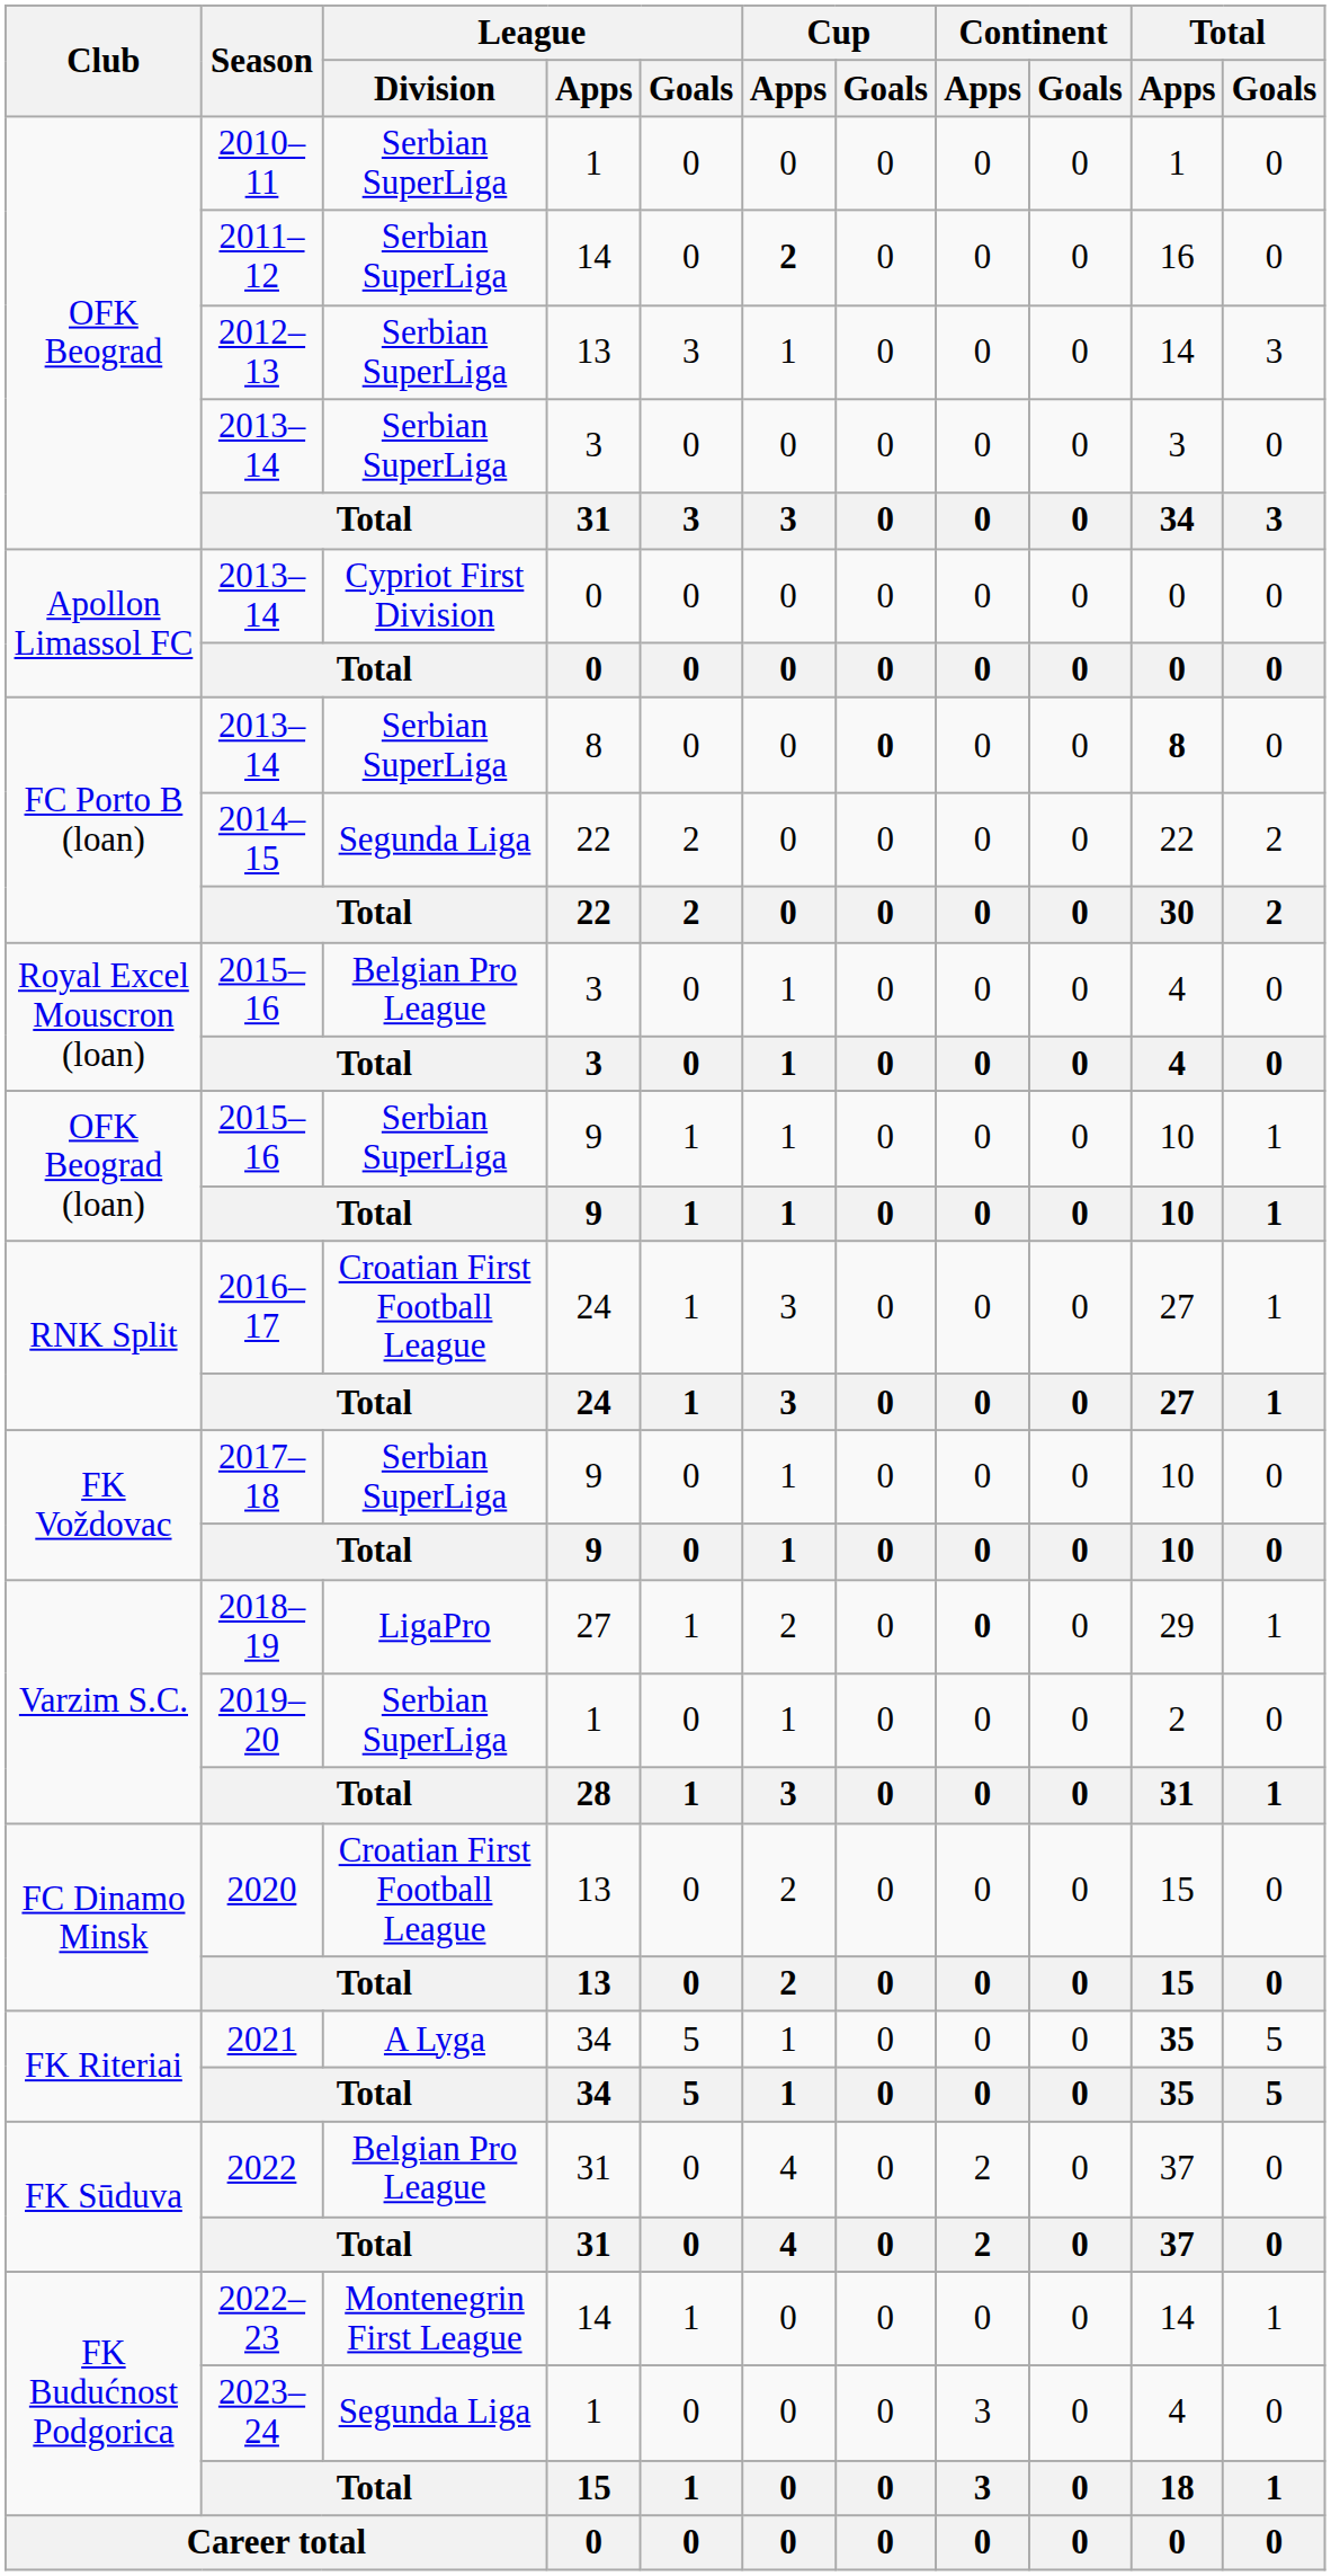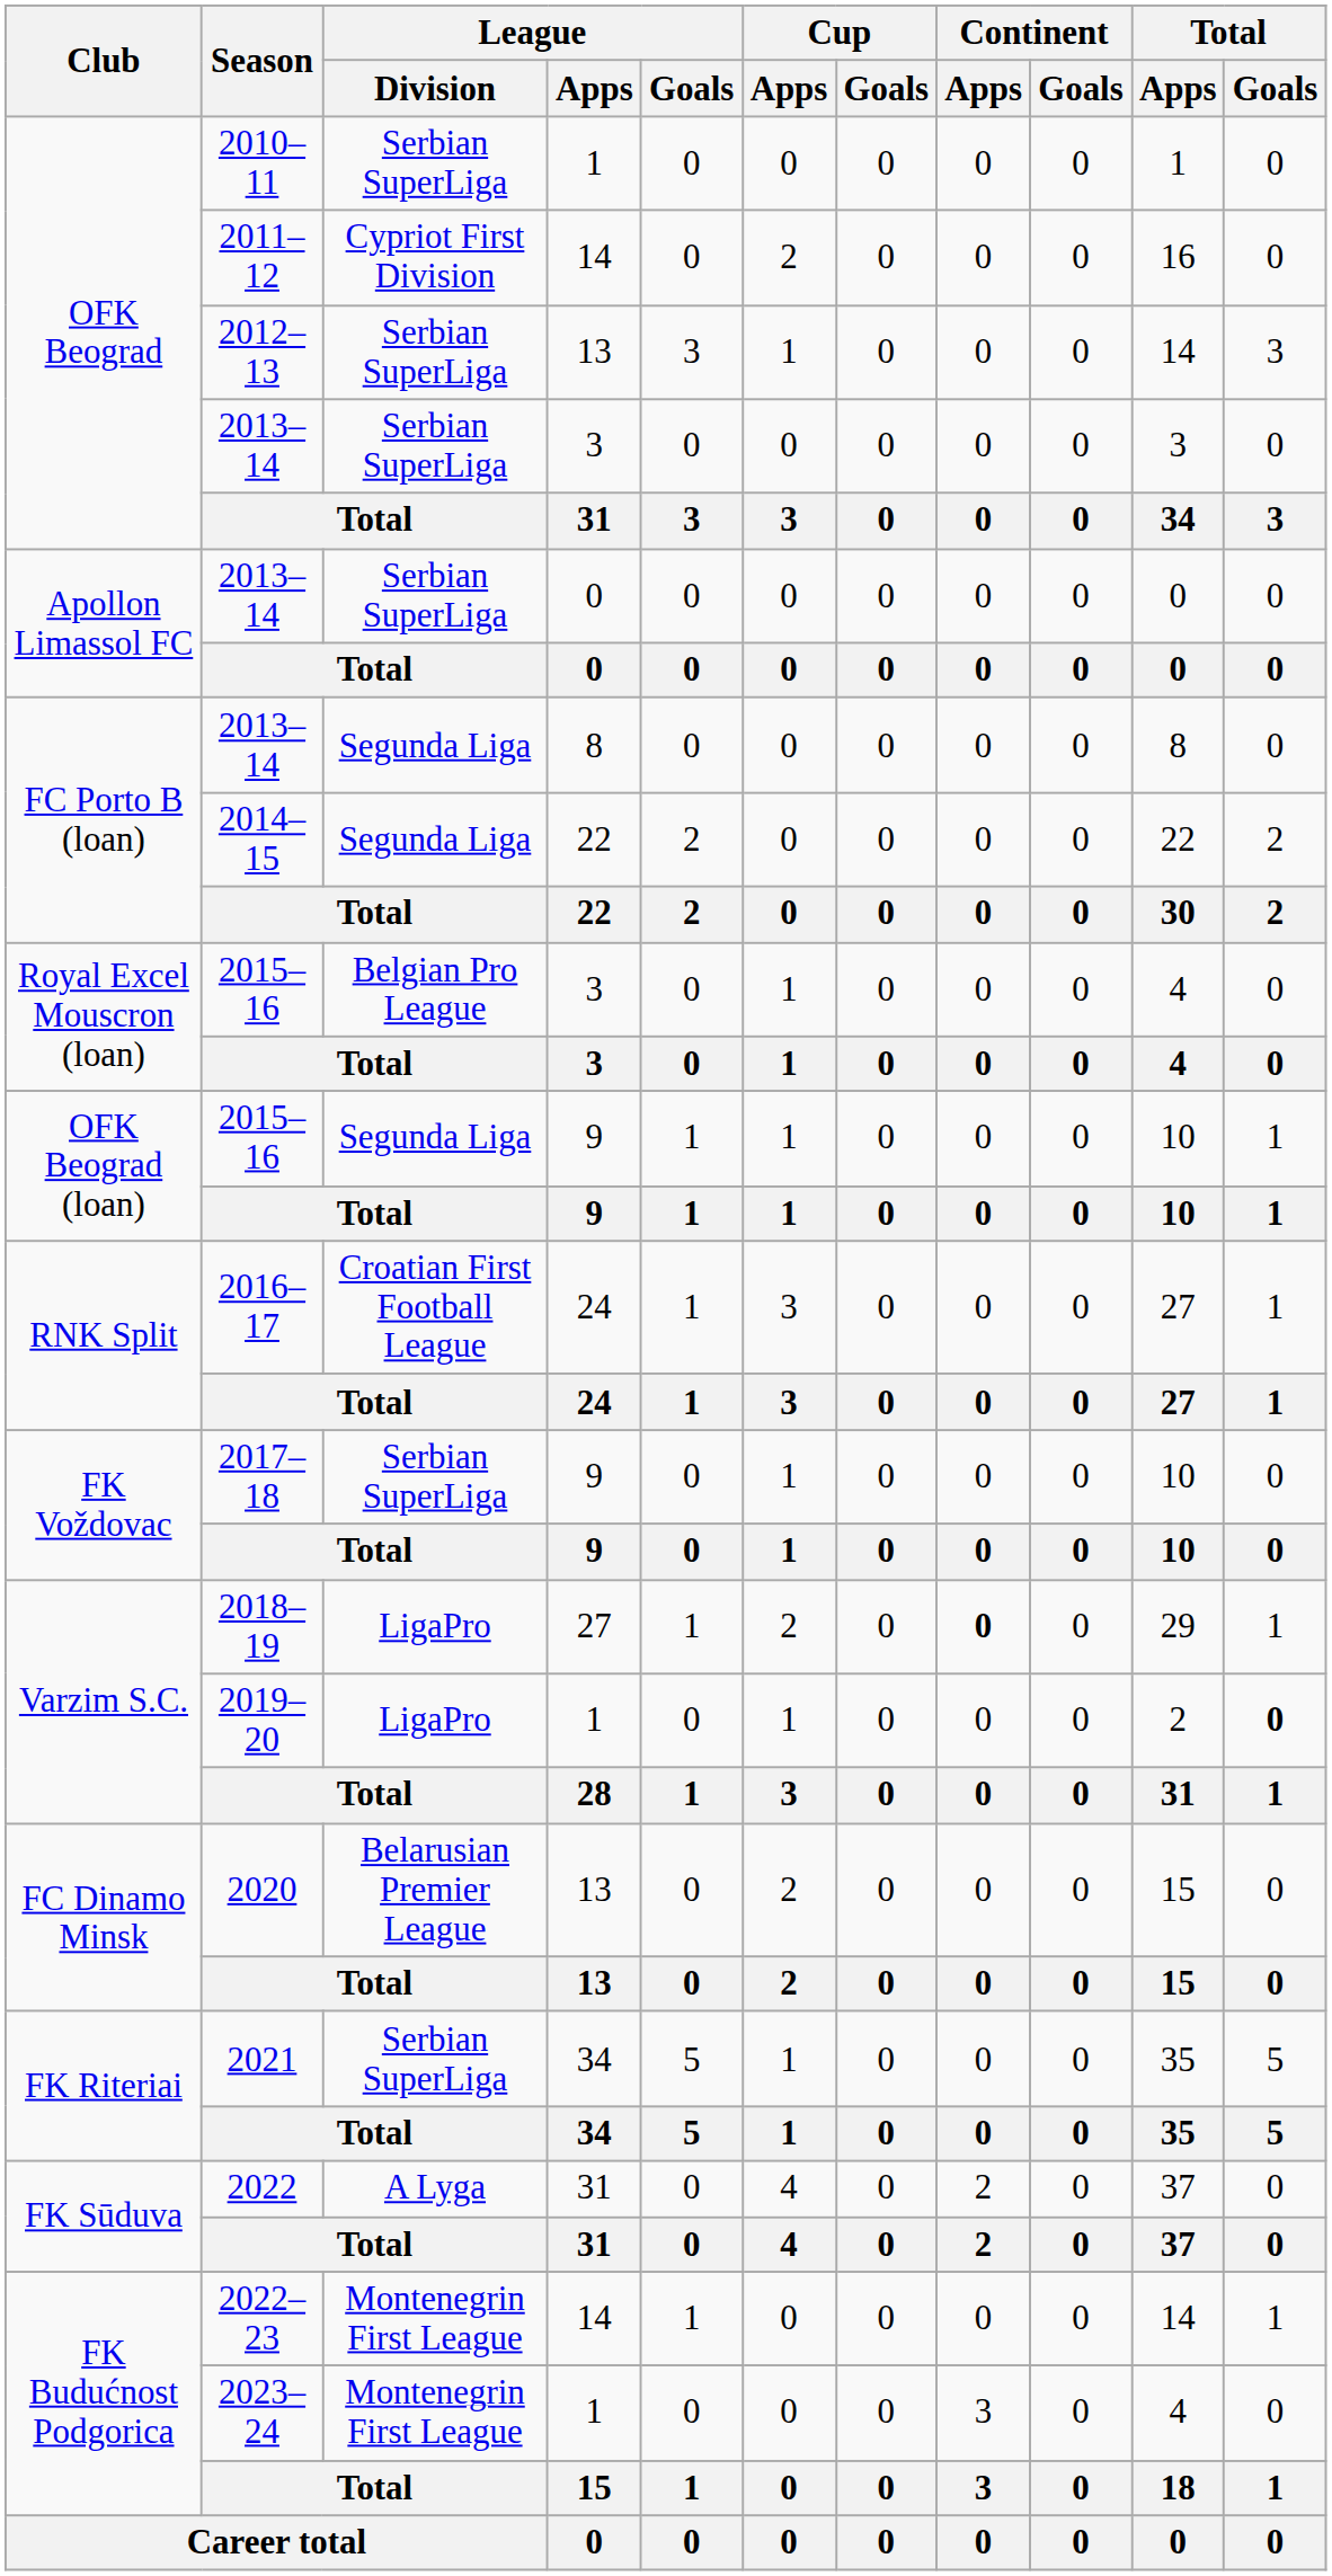2011–12 | League / Division: Serbian SuperLiga -> Cypriot First Division
2011–12 | Cup / Apps: bold -> normal
Apollon Limassol FC / 2013–14 | League / Division: Cypriot First Division -> Serbian SuperLiga
FC Porto B (loan) / 2013–14 | League / Division: Serbian SuperLiga -> Segunda Liga
FC Porto B (loan) / 2013–14 | Cup / Goals: bold -> normal
FC Porto B (loan) / 2013–14 | Total / Apps: bold -> normal
OFK Beograd (loan) / 2015–16 | League / Division: Serbian SuperLiga -> Segunda Liga
2019–20 | League / Division: Serbian SuperLiga -> LigaPro
2019–20 | Total / Goals: normal -> bold
2020 | League / Division: Croatian First Football League -> Belarusian Premier League
2021 | League / Division: A Lyga -> Serbian SuperLiga
2021 | Total / Apps: bold -> normal
2022 | League / Division: Belgian Pro League -> A Lyga
2023–24 | League / Division: Segunda Liga -> Montenegrin First League
